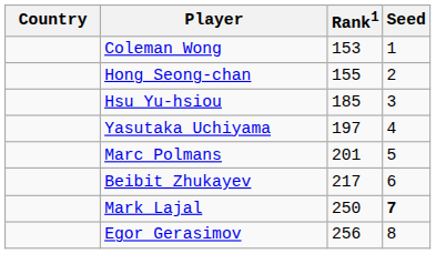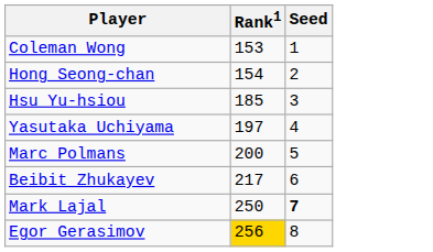- column: Country
Hong Seong-chan | Rank1: 155 -> 154
Marc Polmans | Rank1: 201 -> 200
Egor Gerasimov | Rank1: no background -> gold background
